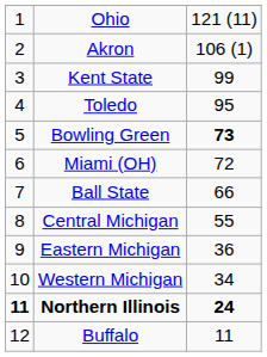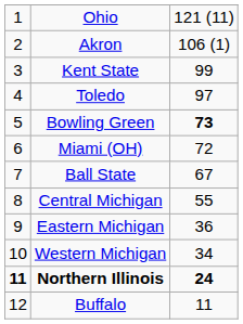Toledo | column 3: 95 -> 97
Ball State | column 3: 66 -> 67
